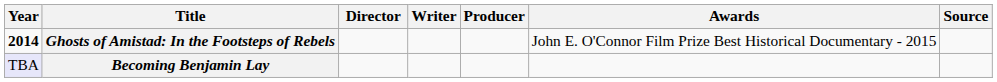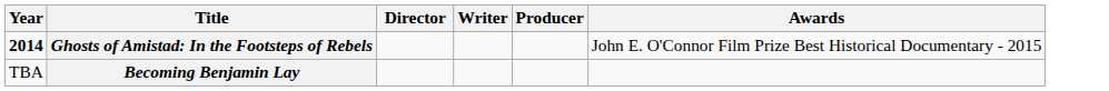- column: Source
Becoming Benjamin Lay | Year: lavender background -> no background
